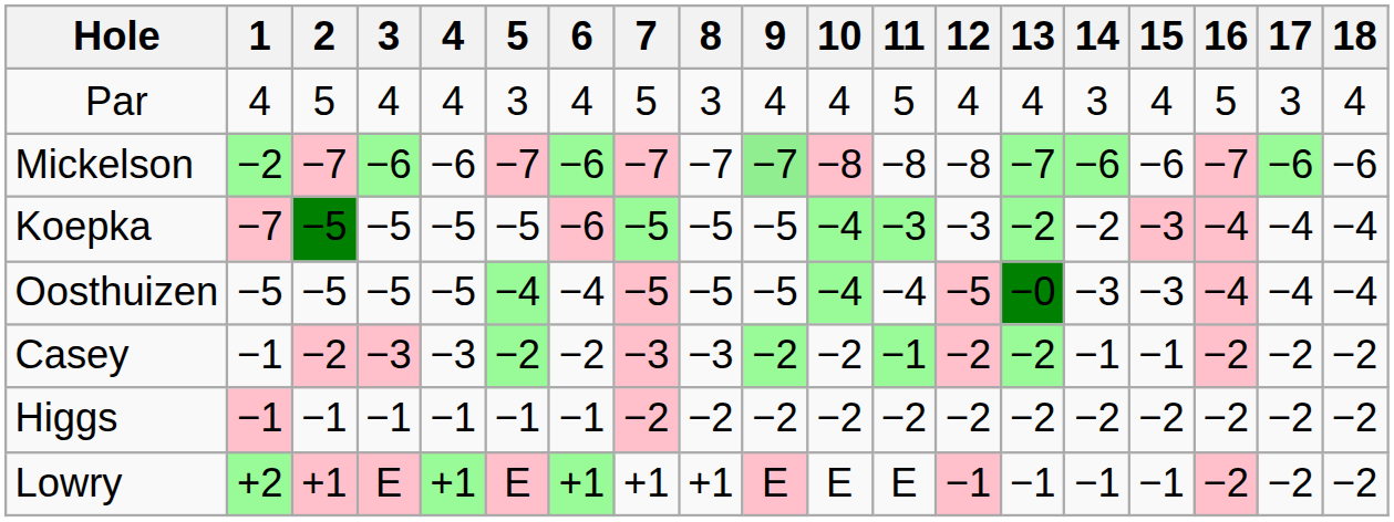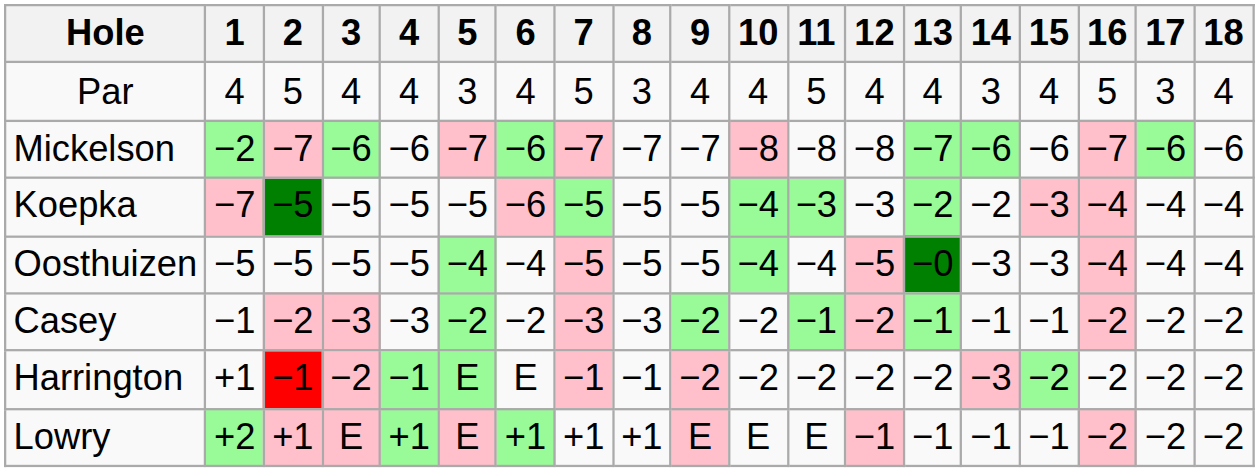Mickelson | 9: lightgreen background -> no background
Casey | 13: −2 -> −1
+ row: Harrington | +1 | −1 | −2 | −1 | E | E | −1 | −1 | −2 | −2 | −2 | −2 | −2 | −3 | −2 | −2 | −2 | −2
- row: Higgs | −1 | −1 | −1 | −1 | −1 | −1 | −2 | −2 | −2 | −2 | −2 | −2 | −2 | −2 | −2 | −2 | −2 | −2
